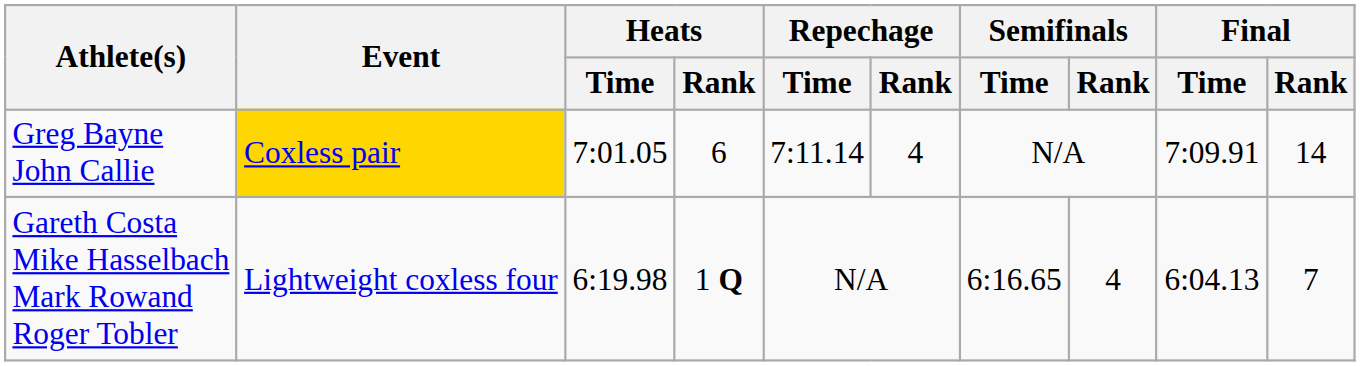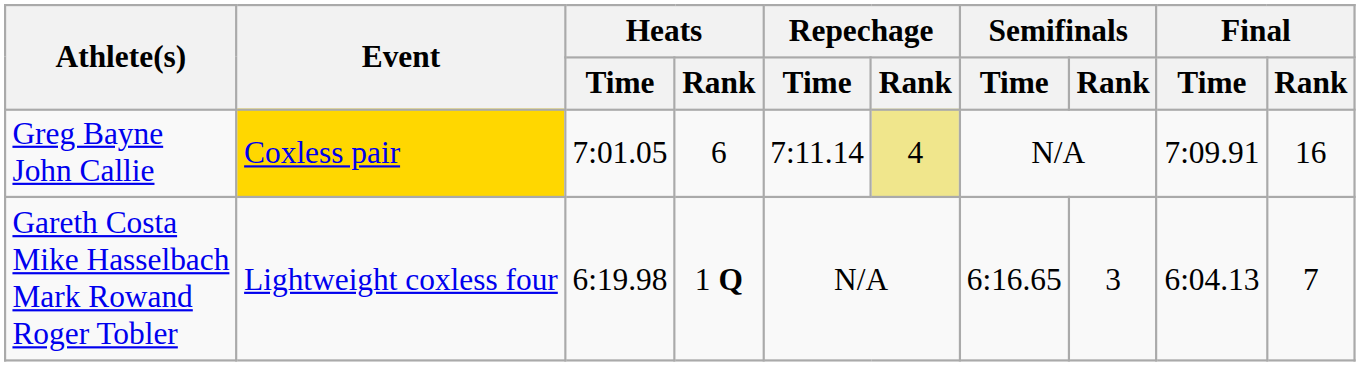Greg Bayne John Callie | Repechage / Rank: no background -> khaki background
Greg Bayne John Callie | Final / Rank: 14 -> 16
Gareth Costa Mike Hasselbach Mark Rowand Roger Tobler | Semifinals / Rank: 4 -> 3
